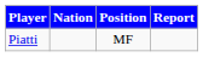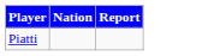- column: Position | MF
